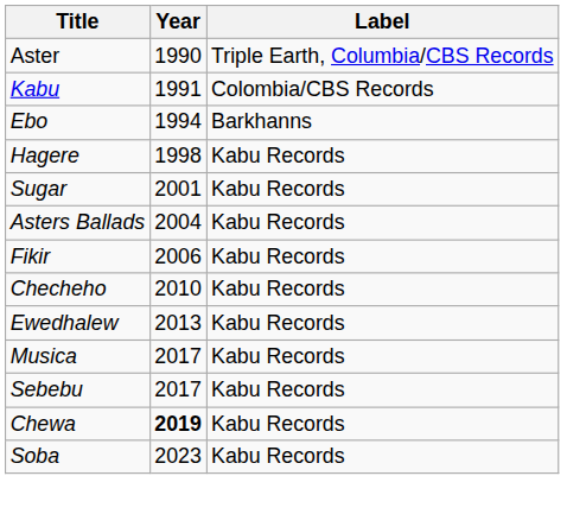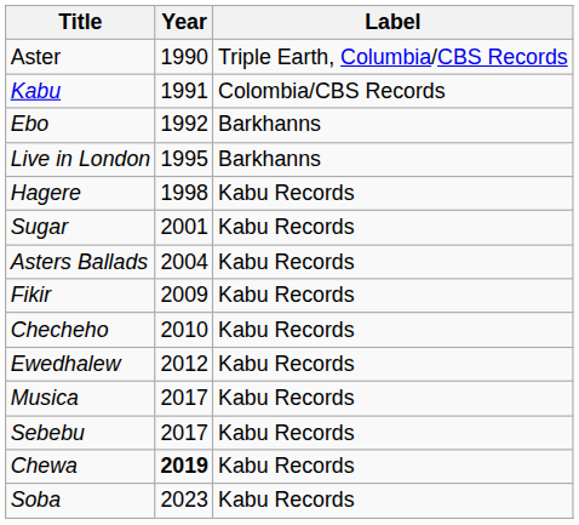Ebo | Year: 1994 -> 1992
+ row: Live in London | 1995 | Barkhanns
Fikir | Year: 2006 -> 2009
Ewedhalew | Year: 2013 -> 2012
